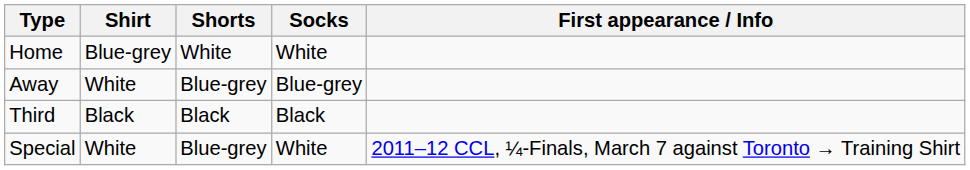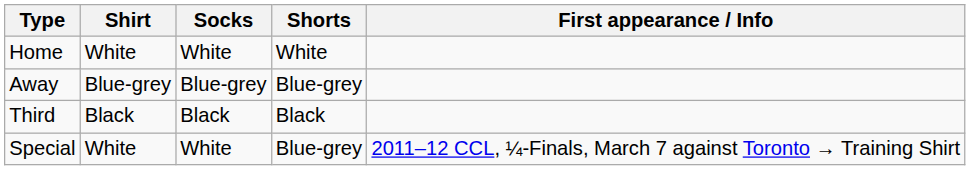columns swapped: Shorts <-> Socks
Home | Shirt: Blue-grey -> White
Away | Shirt: White -> Blue-grey
